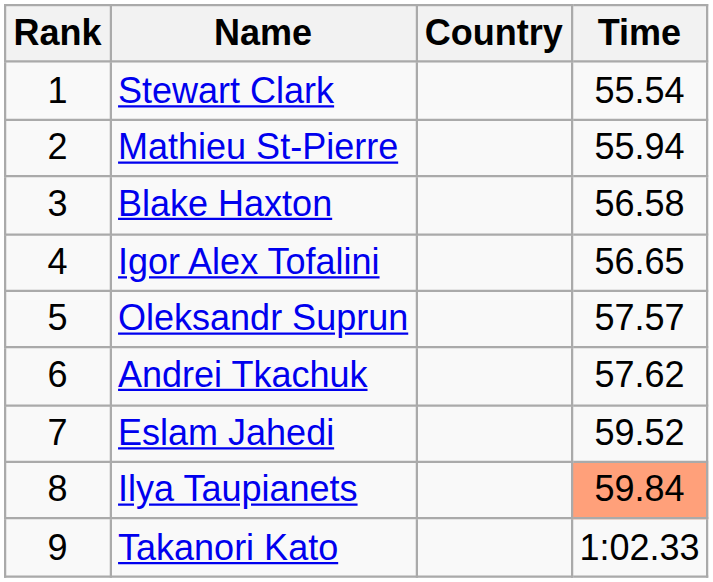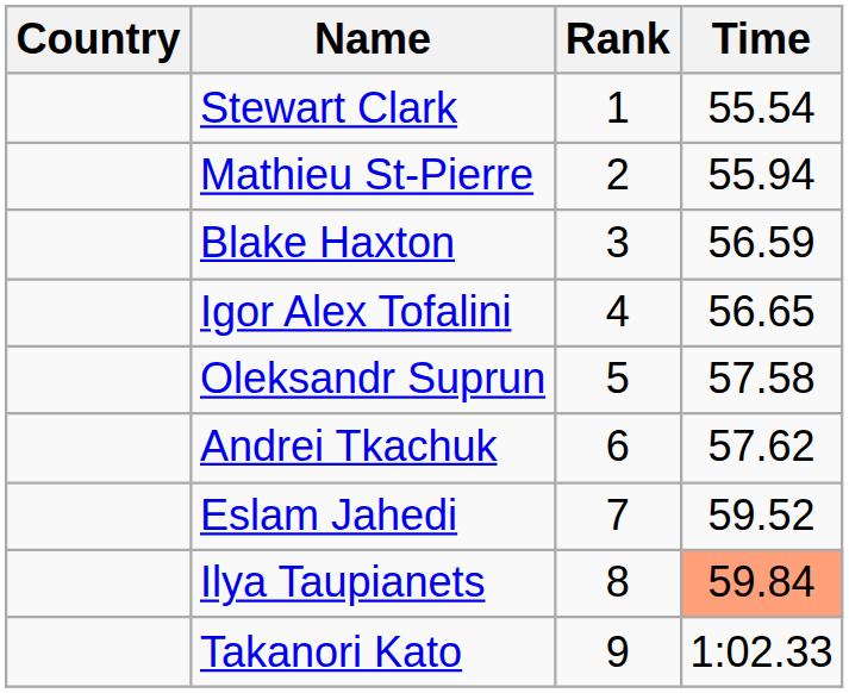columns swapped: Rank <-> Country
Blake Haxton | Time: 56.58 -> 56.59
Oleksandr Suprun | Time: 57.57 -> 57.58
